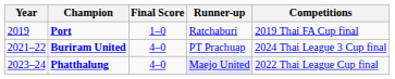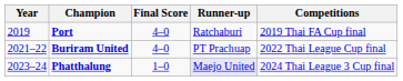Port | Final Score: 1–0 -> 4–0
Buriram United | Competitions: 2024 Thai League 3 Cup final -> 2022 Thai League Cup final
Phatthalung | Final Score: 4–0 -> 1–0
Phatthalung | Competitions: 2022 Thai League Cup final -> 2024 Thai League 3 Cup final
